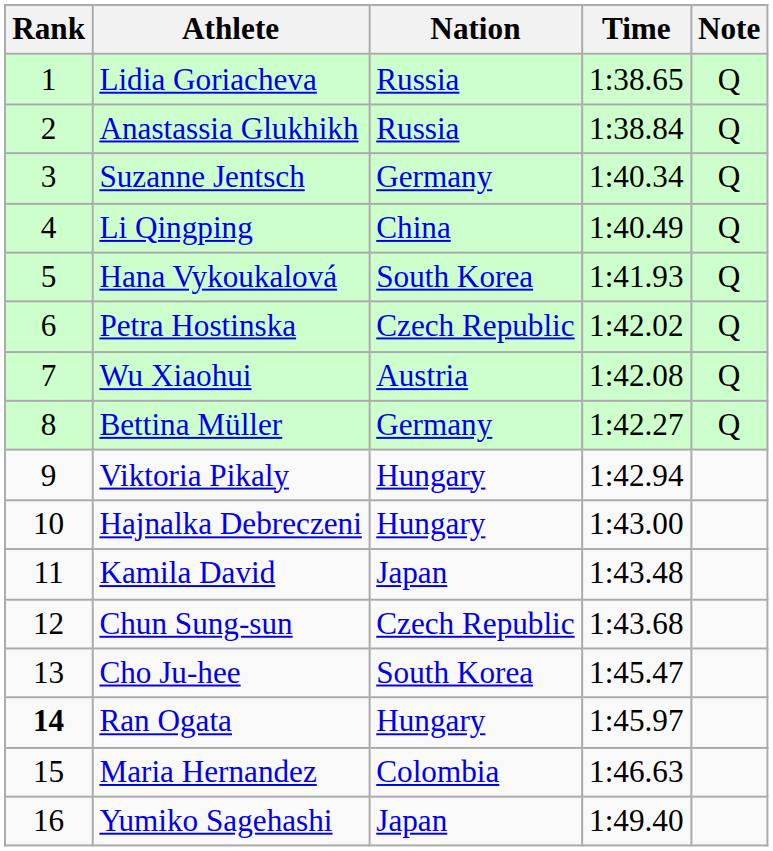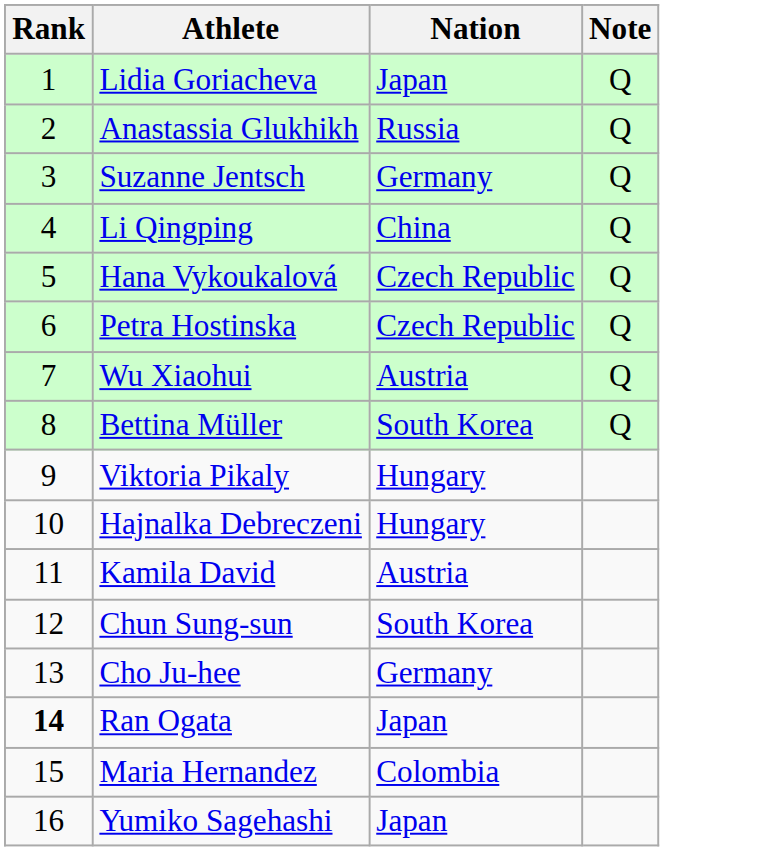- column: Time | 1:38.65 | 1:38.84 | 1:40.34 | 1:40.49 | 1:41.93 | 1:42.02 | 1:42.08 | 1:42.27 | 1:42.94 | 1:43.00 | 1:43.48 | 1:43.68 | 1:45.47 | 1:45.97 | 1:46.63 | 1:49.40
Lidia Goriacheva | Nation: Russia -> Japan
Hana Vykoukalová | Nation: South Korea -> Czech Republic
Bettina Müller | Nation: Germany -> South Korea
Kamila David | Nation: Japan -> Austria
Chun Sung-sun | Nation: Czech Republic -> South Korea
Cho Ju-hee | Nation: South Korea -> Germany
Ran Ogata | Nation: Hungary -> Japan
